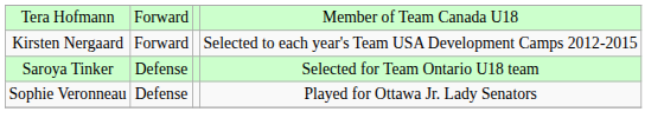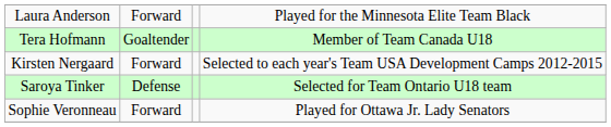+ row: Laura Anderson | Forward | Played for the Minnesota Elite Team Black
Tera Hofmann | column 2: Forward -> Goaltender
Sophie Veronneau | column 2: Defense -> Forward
